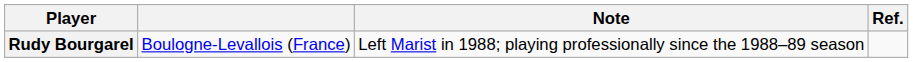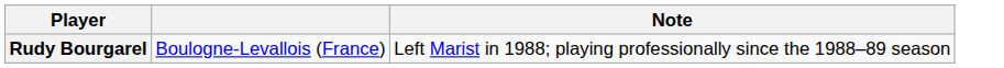- column: Ref.
